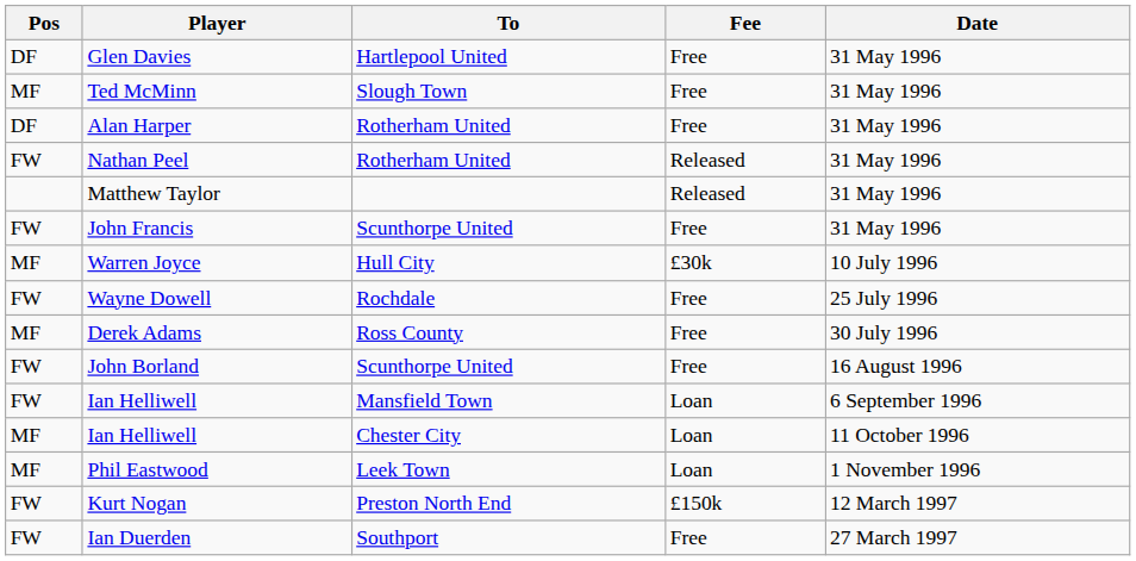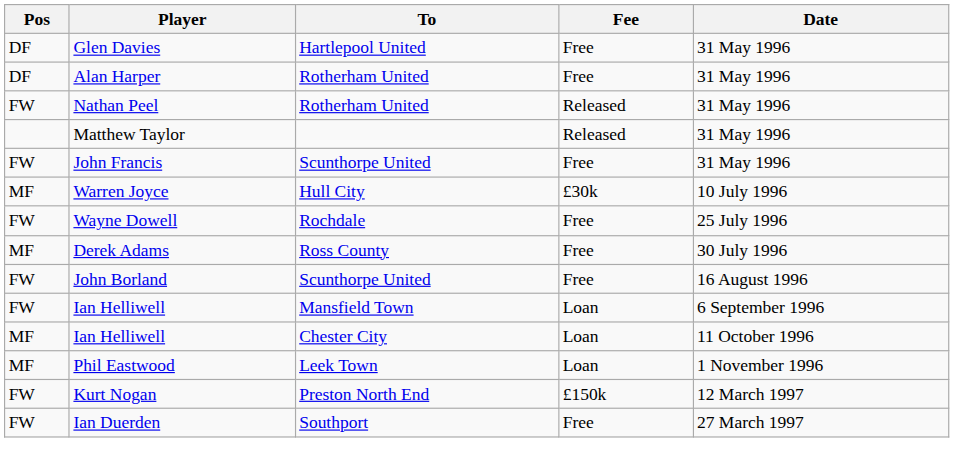- row: MF | Ted McMinn | Slough Town | Free | 31 May 1996
